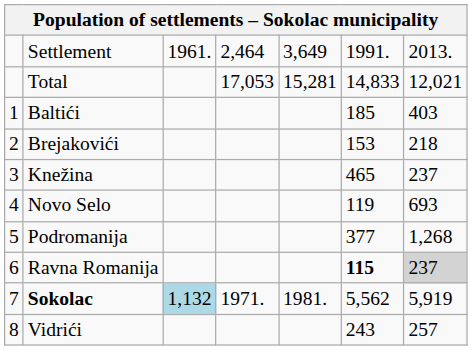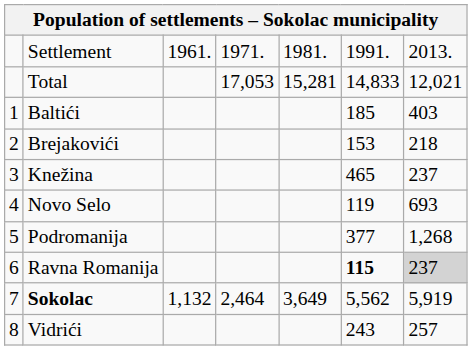Settlement | column 4: 2,464 -> 1971.
Settlement | column 5: 3,649 -> 1981.
Sokolac | column 3: lightblue background -> no background
Sokolac | column 4: 1971. -> 2,464
Sokolac | column 5: 1981. -> 3,649
